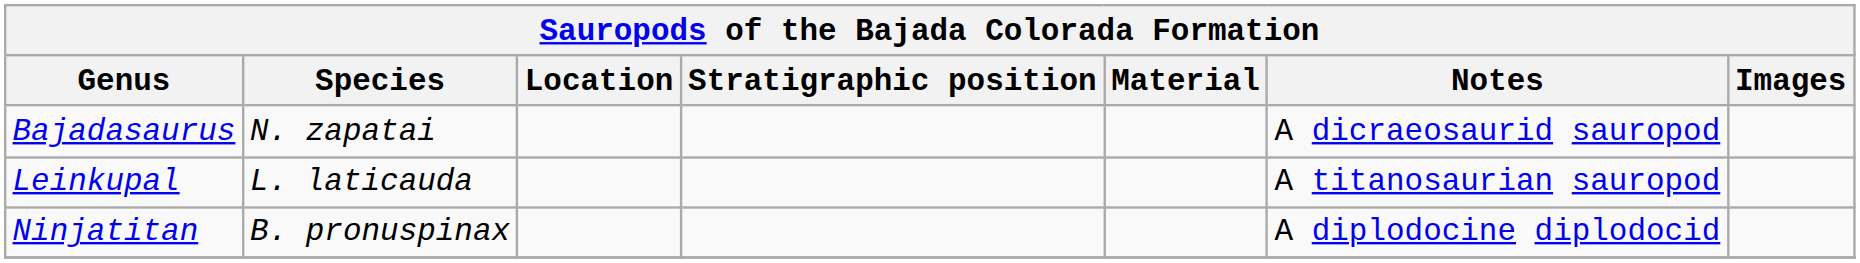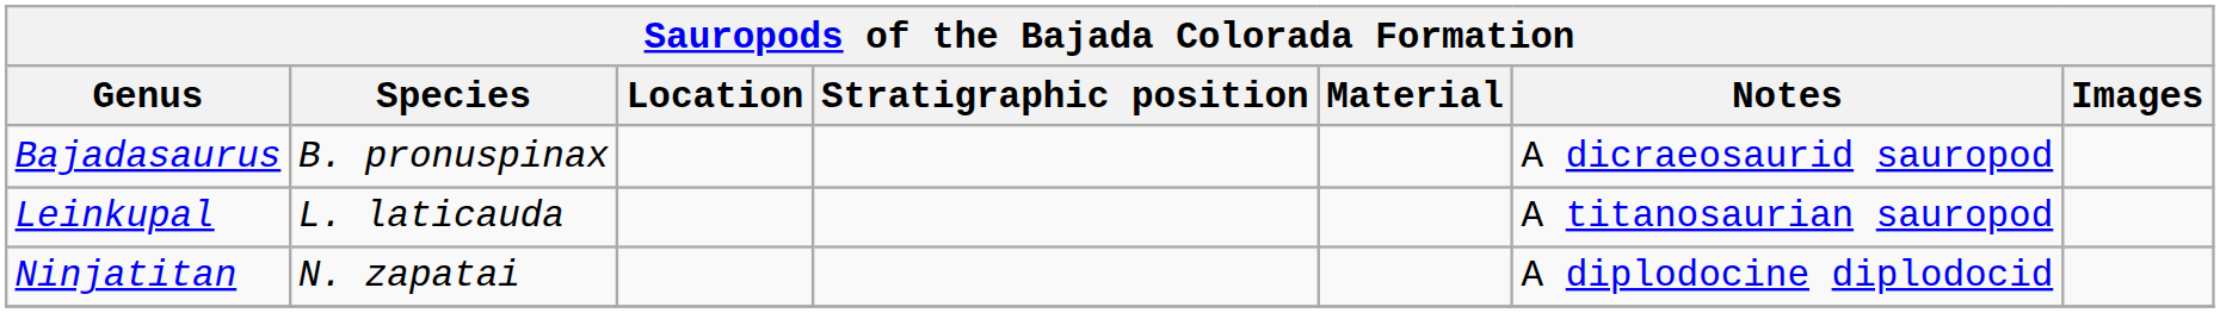Bajadasaurus | Species: N. zapatai -> B. pronuspinax
Ninjatitan | Species: B. pronuspinax -> N. zapatai
